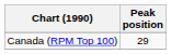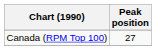Canada (RPM Top 100) | Peak position: 29 -> 27
